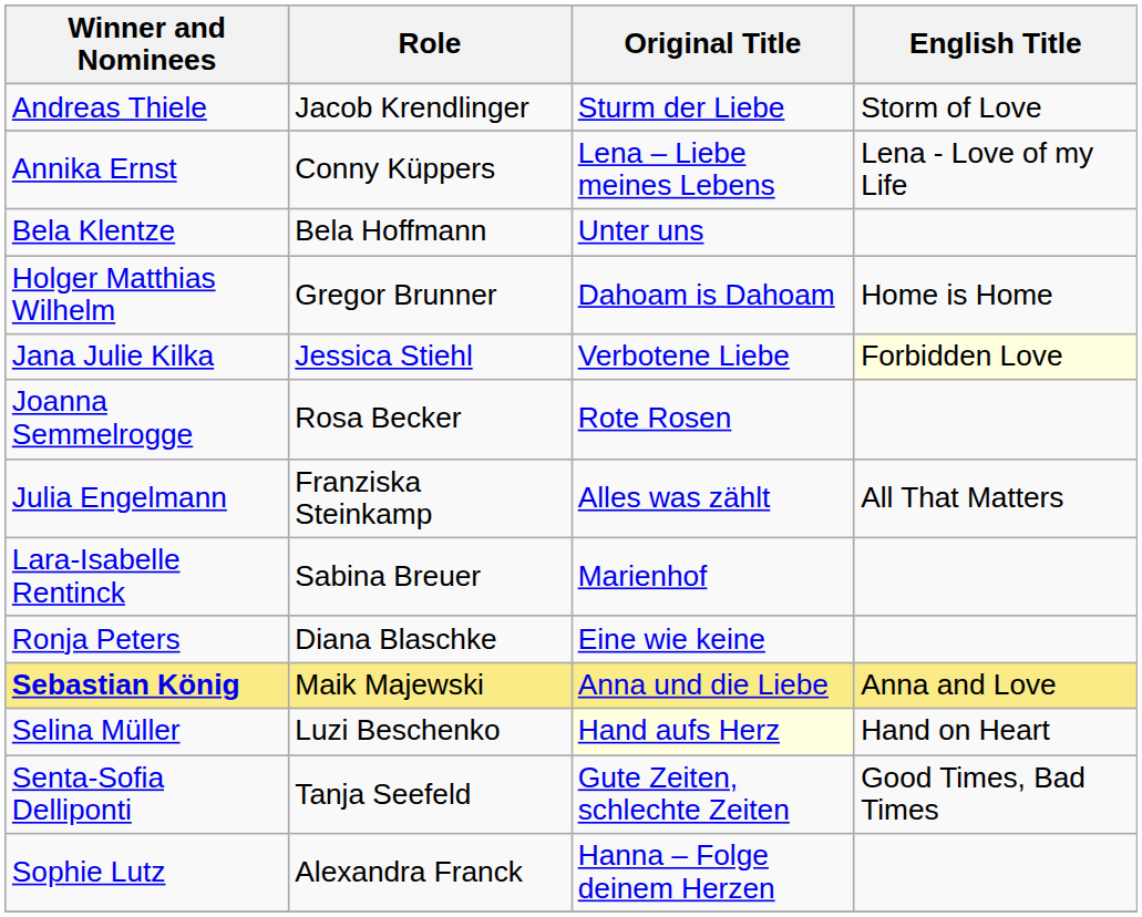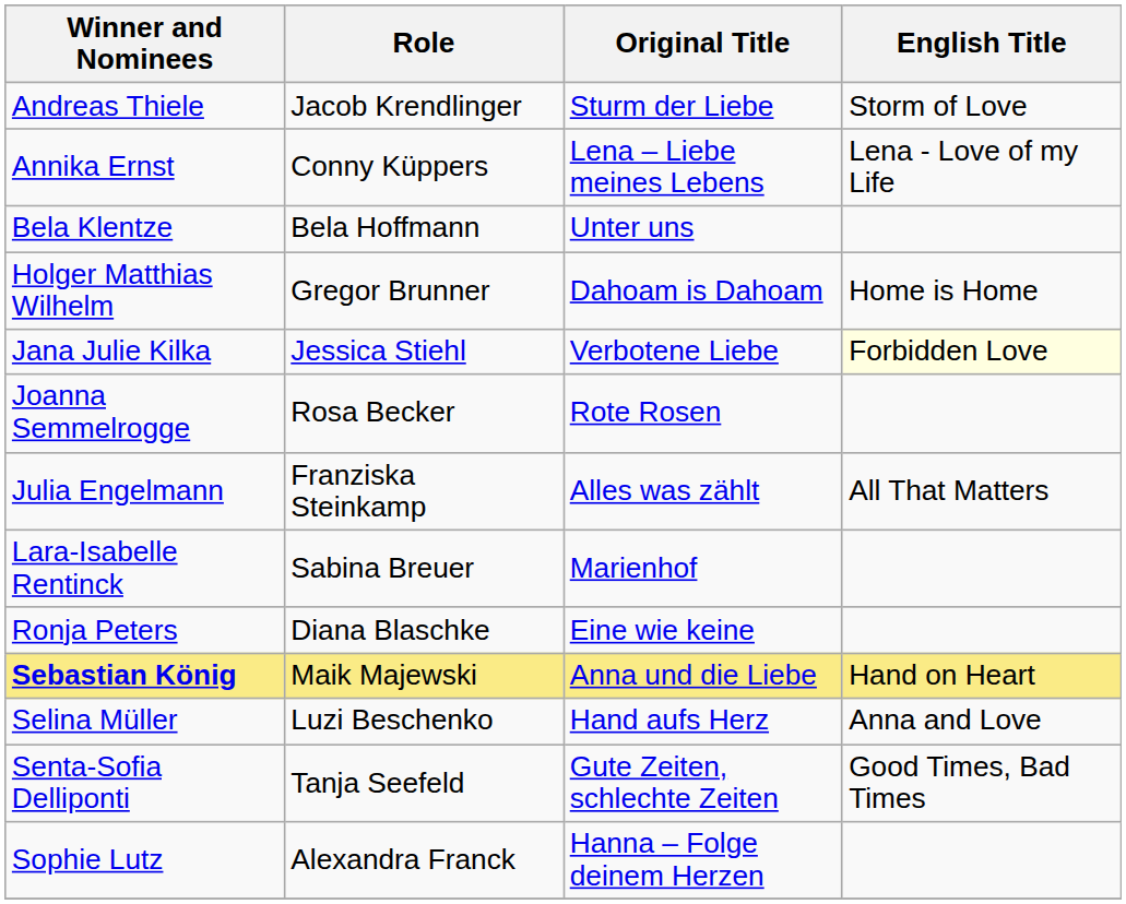Sebastian König | English Title: Anna and Love -> Hand on Heart
Selina Müller | Original Title: lightyellow background -> no background
Selina Müller | English Title: Hand on Heart -> Anna and Love
